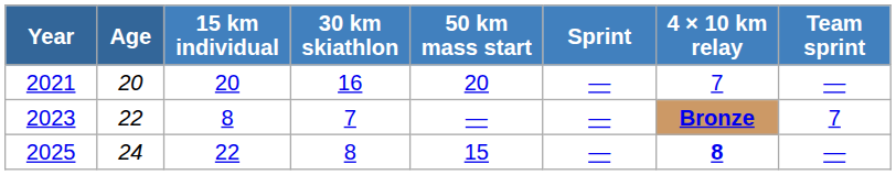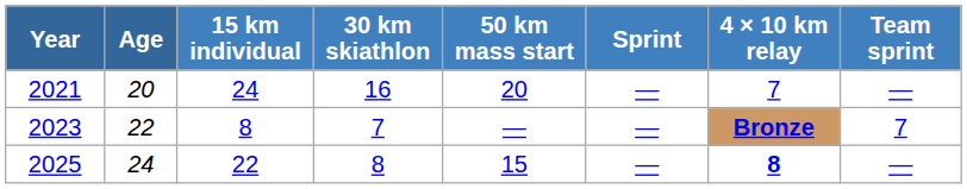2021 | 15 km individual: 20 -> 24
